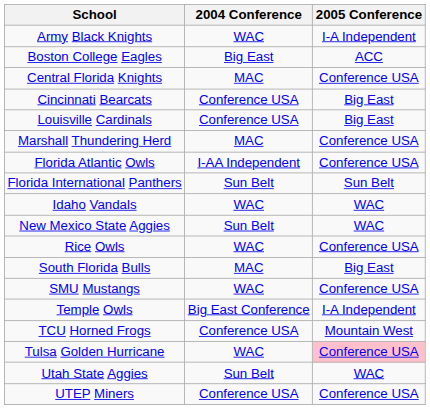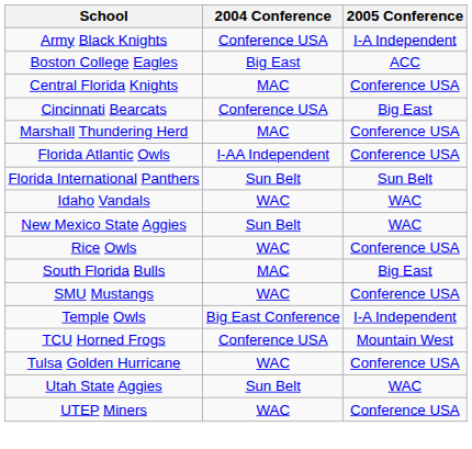Army Black Knights | 2004 Conference: WAC -> Conference USA
- row: Louisville Cardinals | Conference USA | Big East
Tulsa Golden Hurricane | 2005 Conference: pink background -> no background
UTEP Miners | 2004 Conference: Conference USA -> WAC
